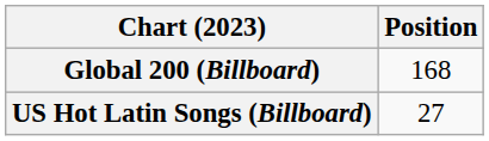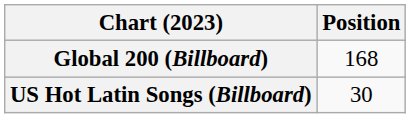US Hot Latin Songs (Billboard) | Position: 27 -> 30
